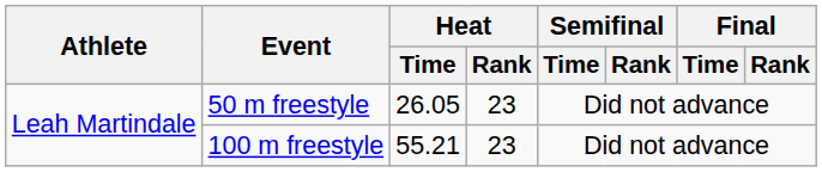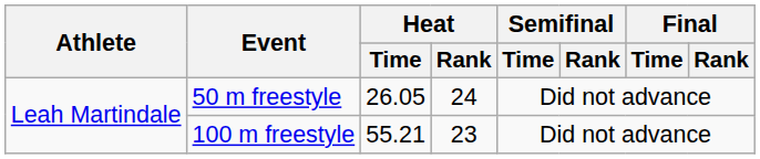50 m freestyle | Heat / Rank: 23 -> 24
